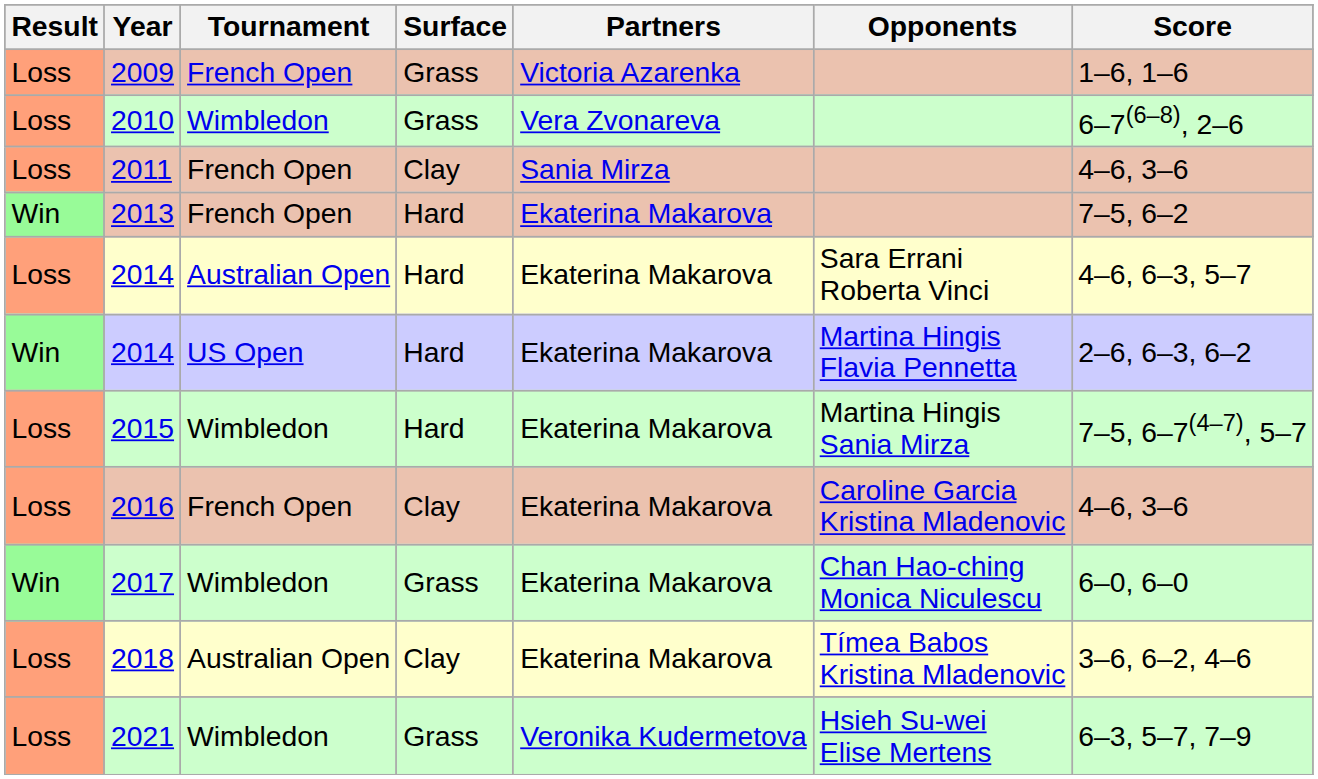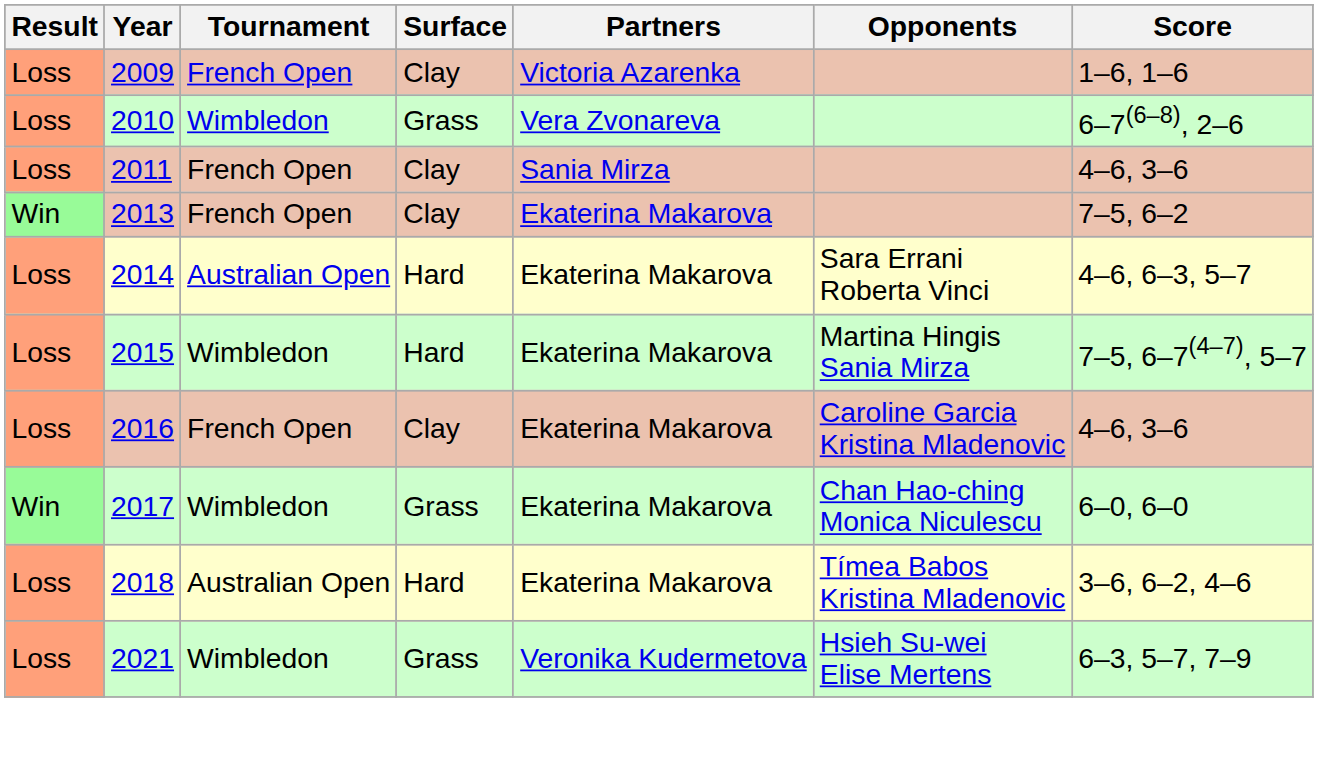2009 | Surface: Grass -> Clay
2013 | Surface: Hard -> Clay
- row: Win | 2014 | US Open | Hard | Ekaterina Makarova | Martina Hingis Flavia Pennetta | 2–6, 6–3, 6–2
2018 | Surface: Clay -> Hard
